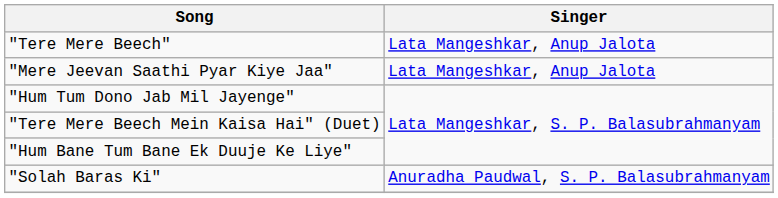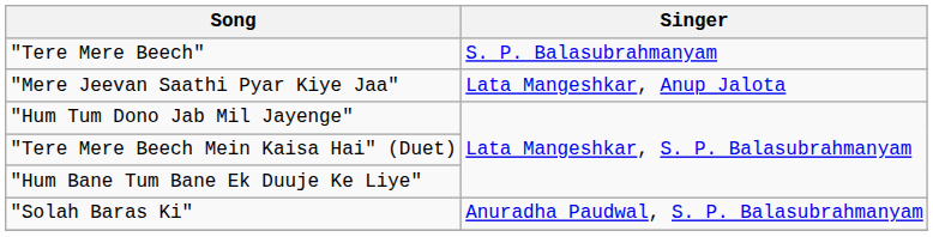"Tere Mere Beech" | Singer: Lata Mangeshkar, Anup Jalota -> S. P. Balasubrahmanyam
